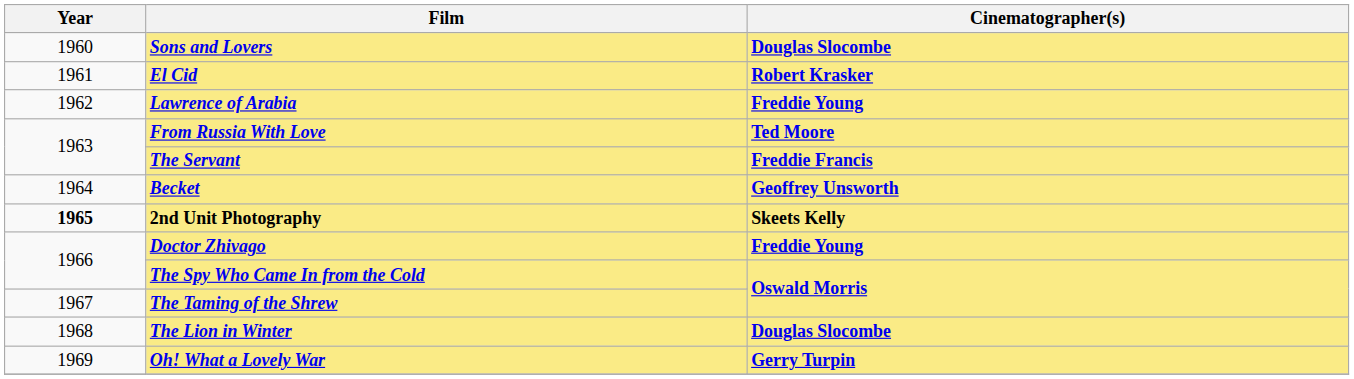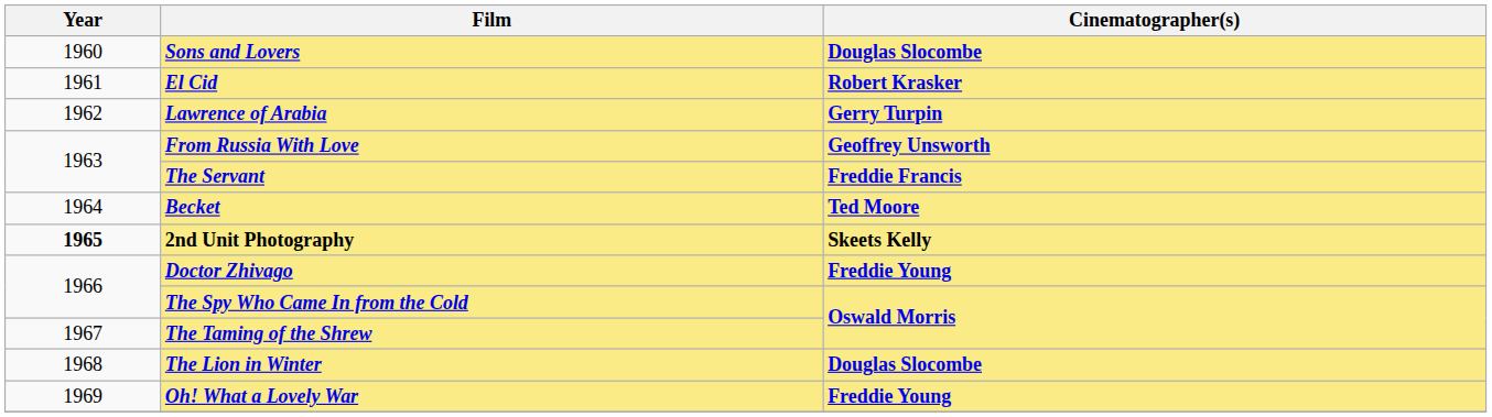Lawrence of Arabia | Cinematographer(s): Freddie Young -> Gerry Turpin
From Russia With Love | Cinematographer(s): Ted Moore -> Geoffrey Unsworth
Becket | Cinematographer(s): Geoffrey Unsworth -> Ted Moore
Oh! What a Lovely War | Cinematographer(s): Gerry Turpin -> Freddie Young
